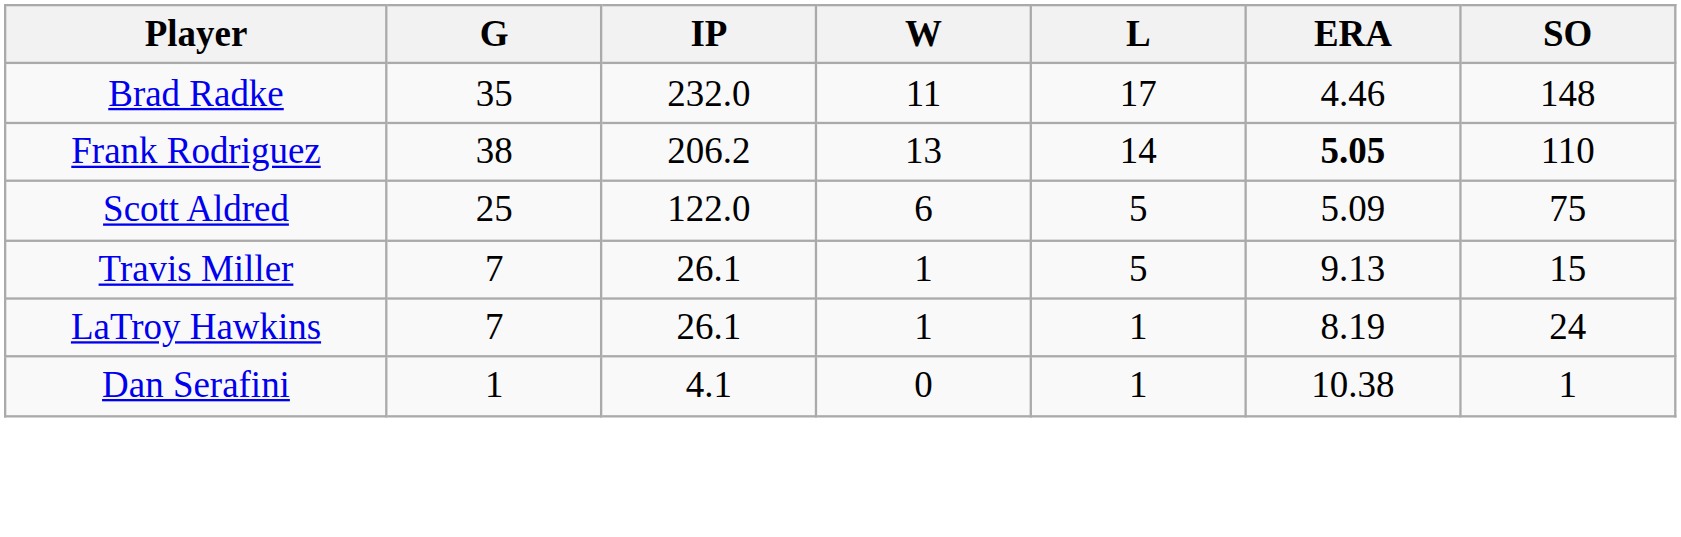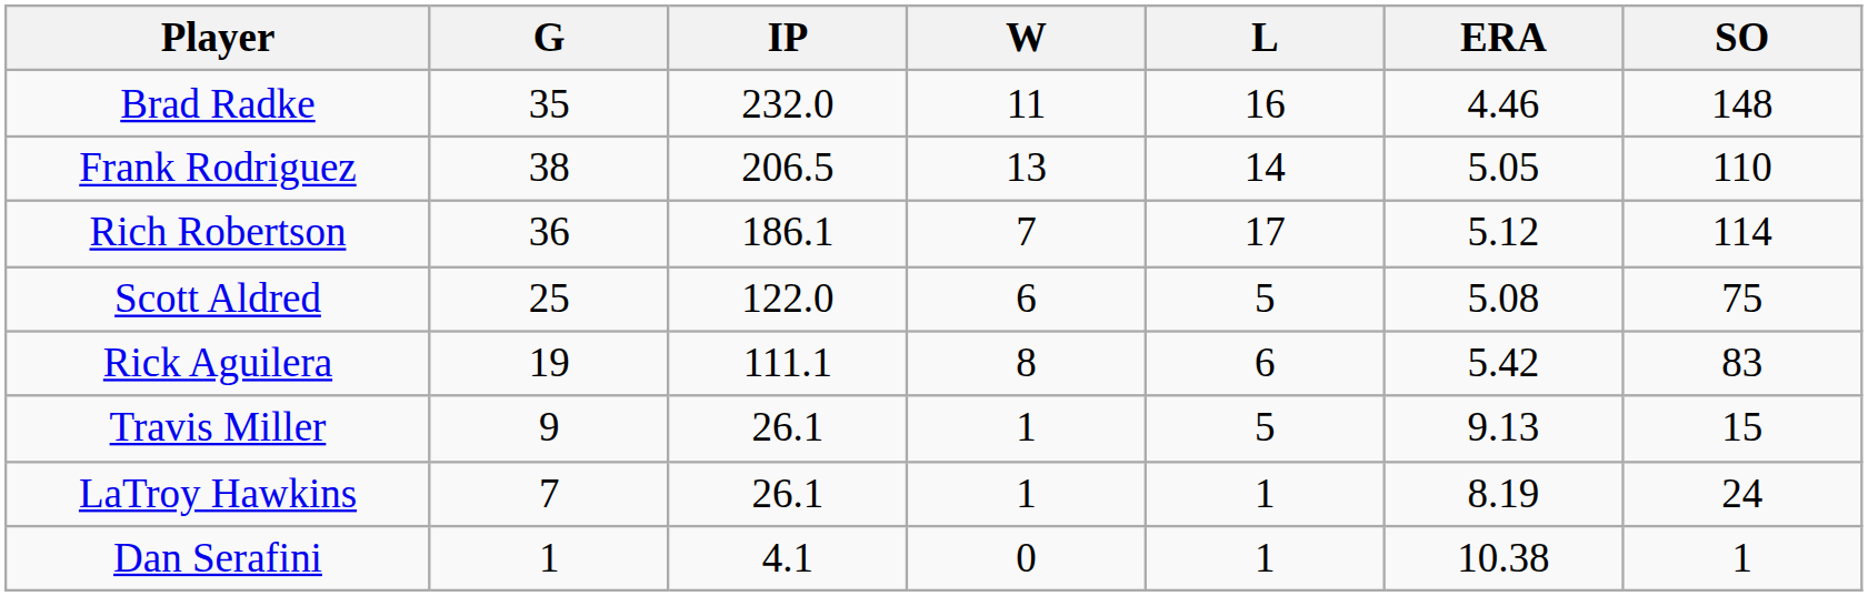Brad Radke | L: 17 -> 16
Frank Rodriguez | IP: 206.2 -> 206.5
Frank Rodriguez | ERA: bold -> normal
+ row: Rich Robertson | 36 | 186.1 | 7 | 17 | 5.12 | 114
Scott Aldred | ERA: 5.09 -> 5.08
+ row: Rick Aguilera | 19 | 111.1 | 8 | 6 | 5.42 | 83
Travis Miller | G: 7 -> 9
